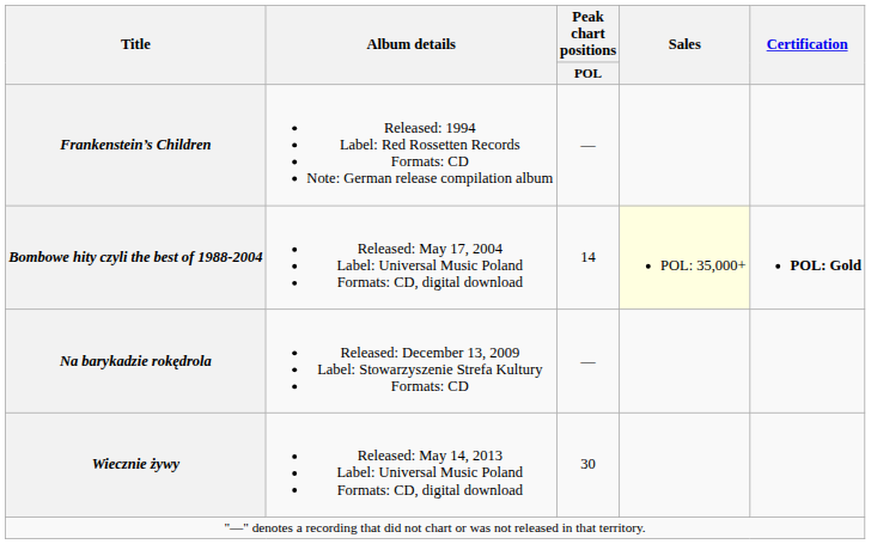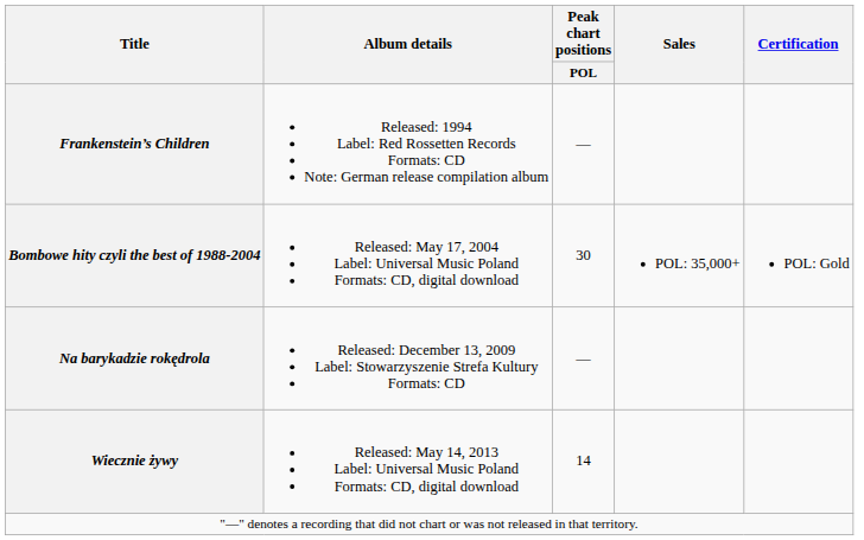Bombowe hity czyli the best of 1988-2004 | Peak chart positions / POL: 14 -> 30
Bombowe hity czyli the best of 1988-2004 | Sales: lightyellow background -> no background
Bombowe hity czyli the best of 1988-2004 | Certification: bold -> normal
Wiecznie żywy | Peak chart positions / POL: 30 -> 14
